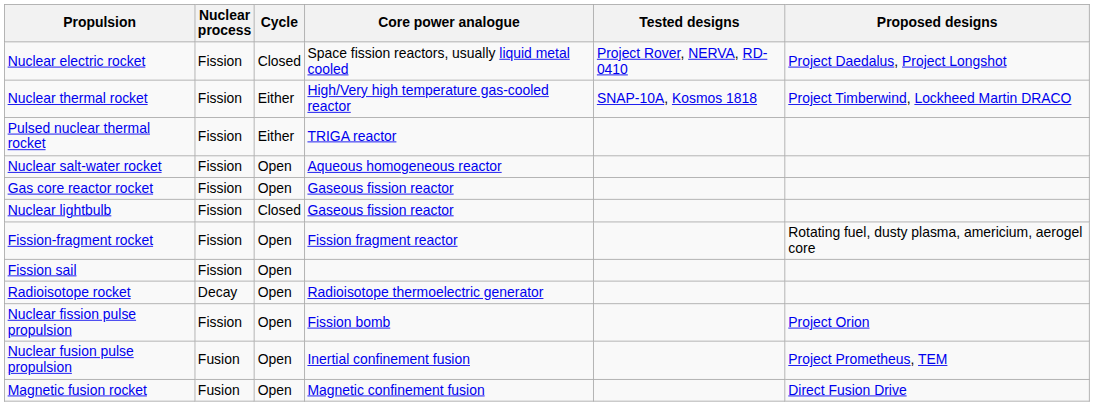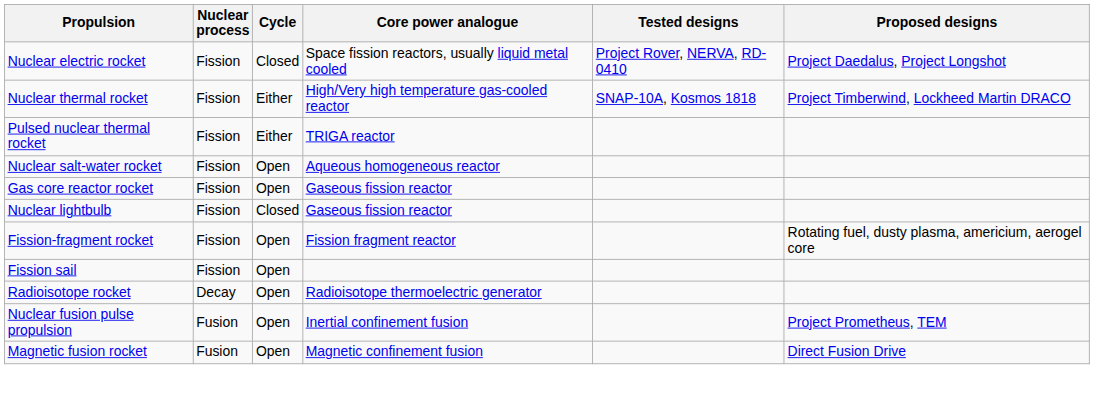- row: Nuclear fission pulse propulsion | Fission | Open | Fission bomb | Project Orion
